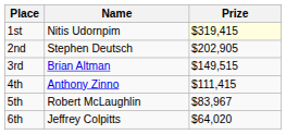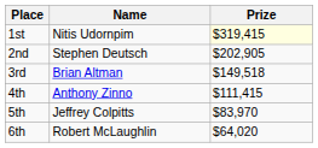3rd | Prize: $149,515 -> $149,518
5th | Name: Robert McLaughlin -> Jeffrey Colpitts
5th | Prize: $83,967 -> $83,970
6th | Name: Jeffrey Colpitts -> Robert McLaughlin
